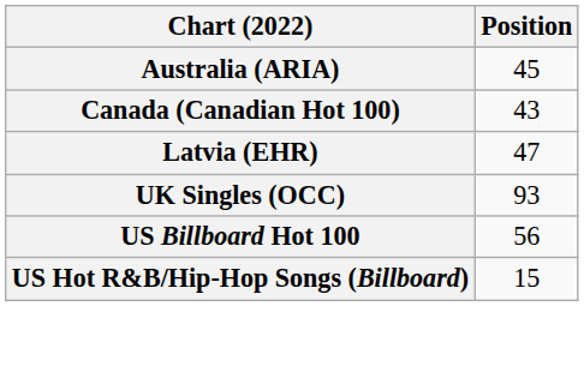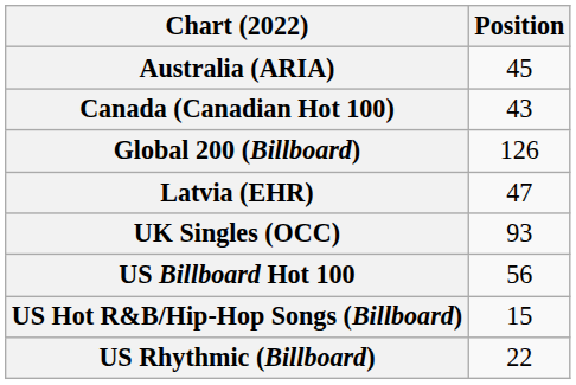+ row: Global 200 (Billboard) | 126
+ row: US Rhythmic (Billboard) | 22
